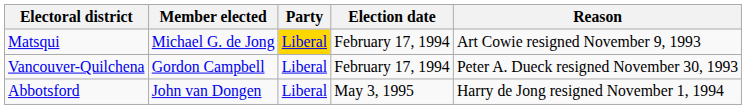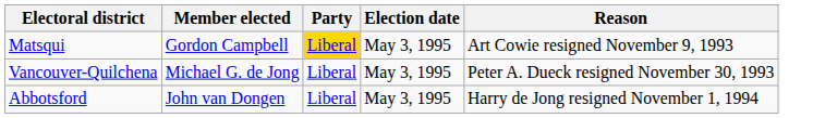Matsqui | Member elected: Michael G. de Jong -> Gordon Campbell
Matsqui | Election date: February 17, 1994 -> May 3, 1995
Vancouver-Quilchena | Member elected: Gordon Campbell -> Michael G. de Jong
Vancouver-Quilchena | Election date: February 17, 1994 -> May 3, 1995
